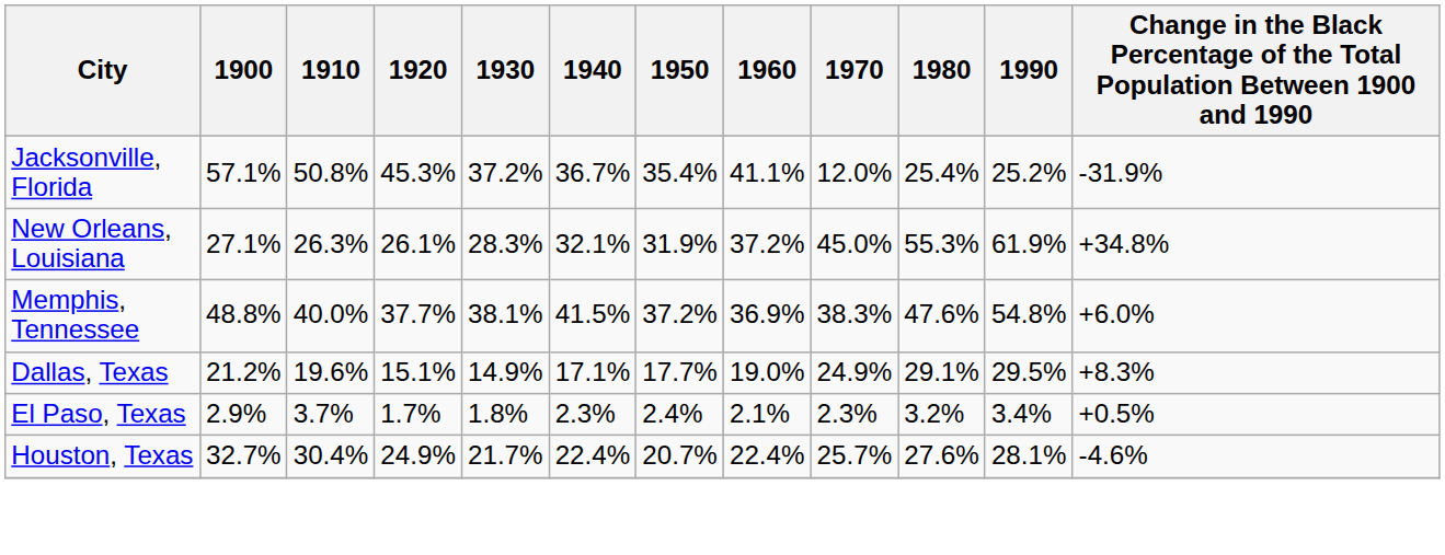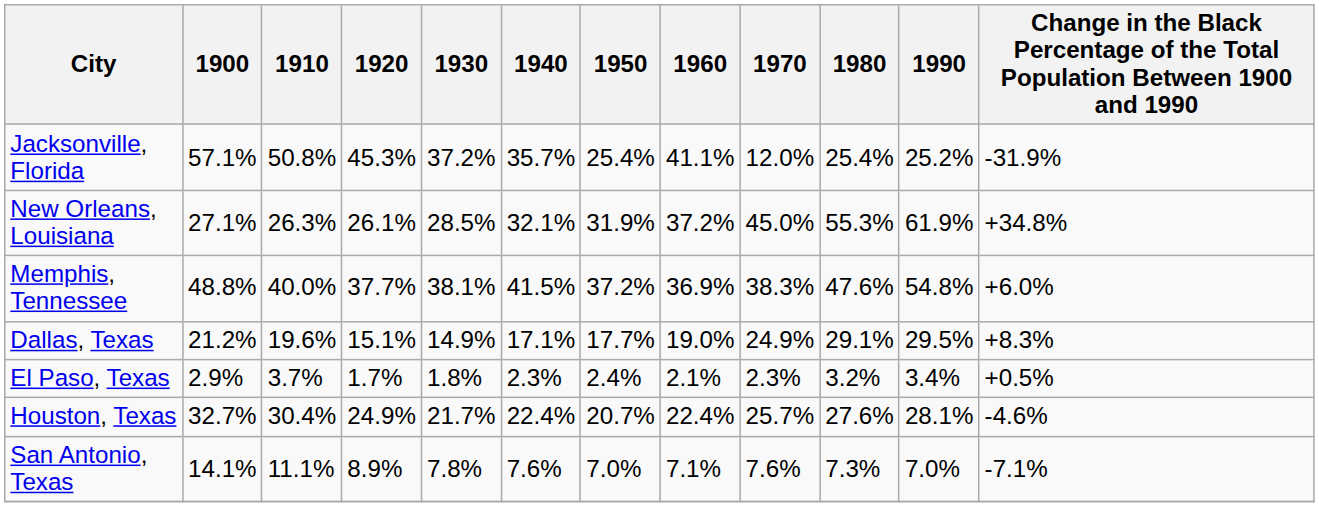Jacksonville, Florida | 1940: 36.7% -> 35.7%
Jacksonville, Florida | 1950: 35.4% -> 25.4%
New Orleans, Louisiana | 1930: 28.3% -> 28.5%
+ row: San Antonio, Texas | 14.1% | 11.1% | 8.9% | 7.8% | 7.6% | 7.0% | 7.1% | 7.6% | 7.3% | 7.0% | -7.1%
